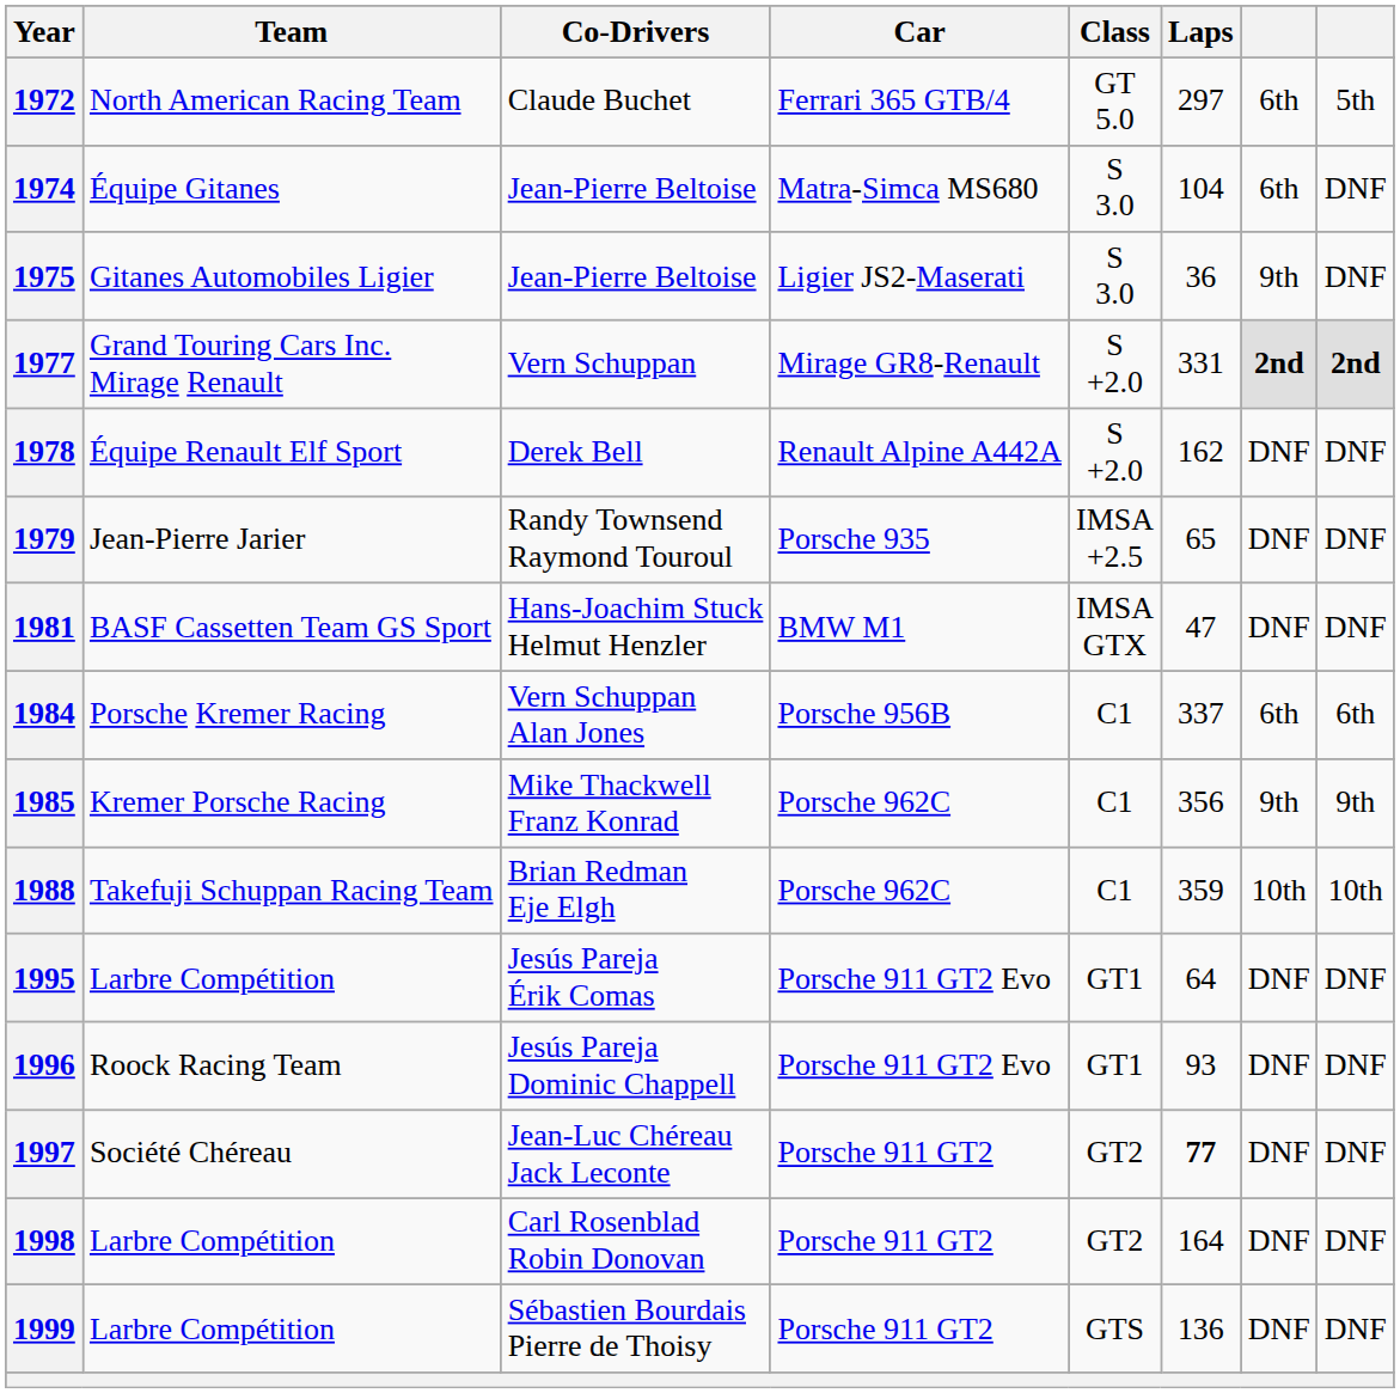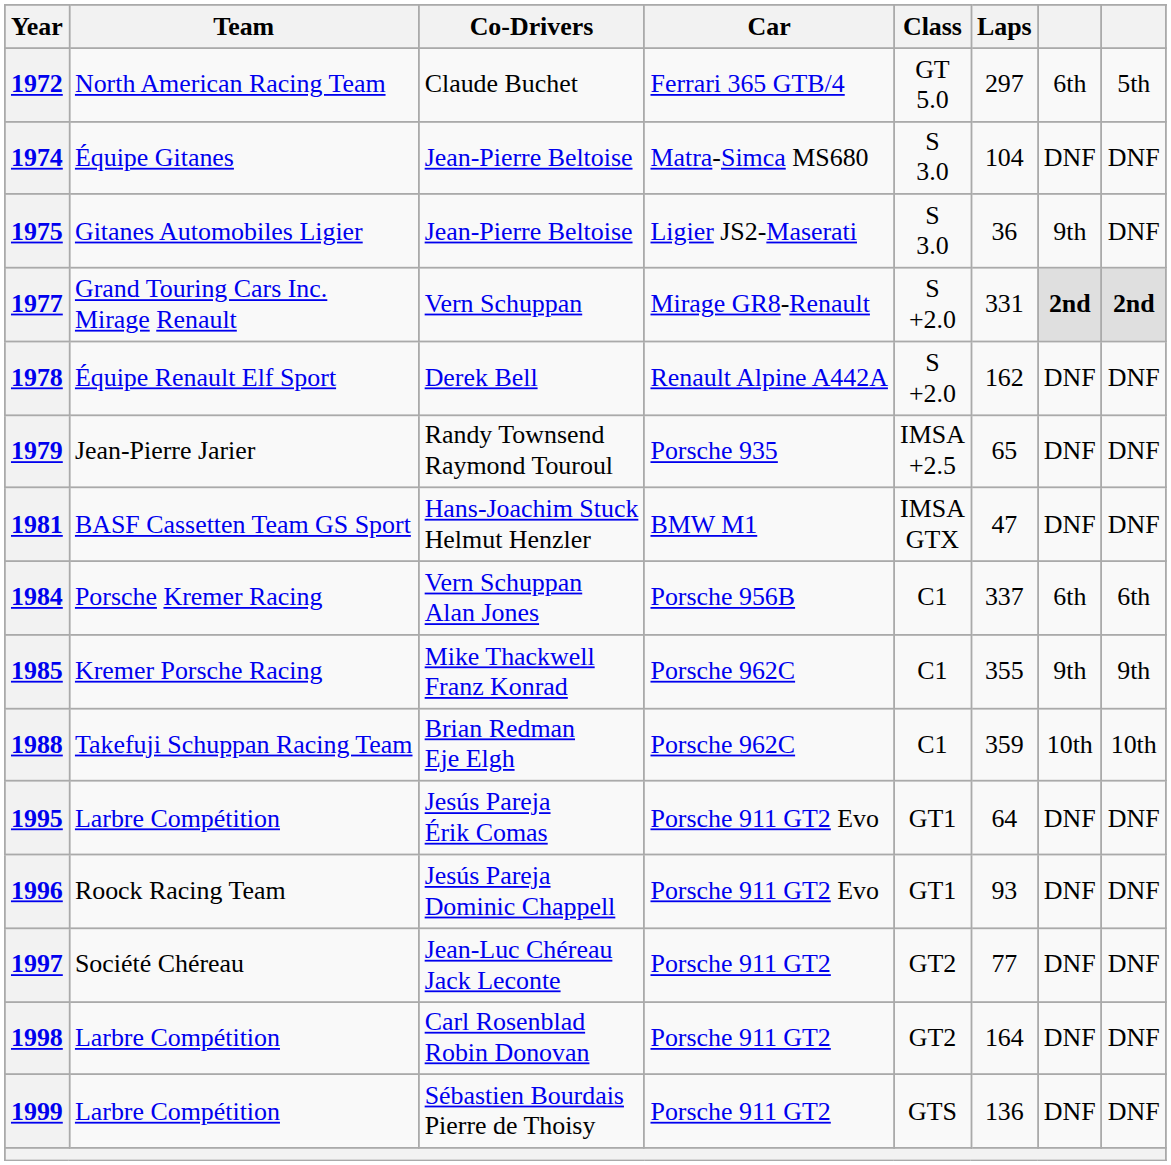1974 | column 7: 6th -> DNF
1985 | Laps: 356 -> 355
1997 | Laps: bold -> normal
